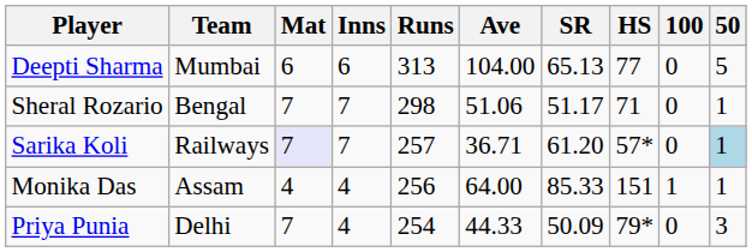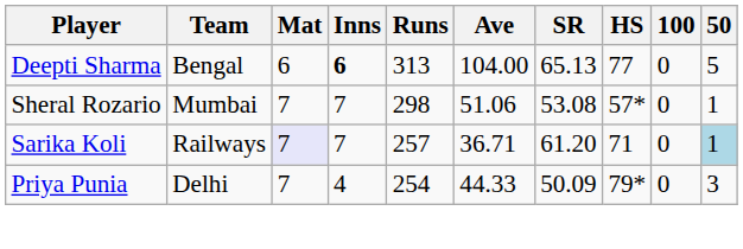Deepti Sharma | Team: Mumbai -> Bengal
Deepti Sharma | Inns: normal -> bold
Sheral Rozario | Team: Bengal -> Mumbai
Sheral Rozario | SR: 51.17 -> 53.08
Sheral Rozario | HS: 71 -> 57*
Sarika Koli | HS: 57* -> 71
- row: Monika Das | Assam | 4 | 4 | 256 | 64.00 | 85.33 | 151 | 1 | 1
